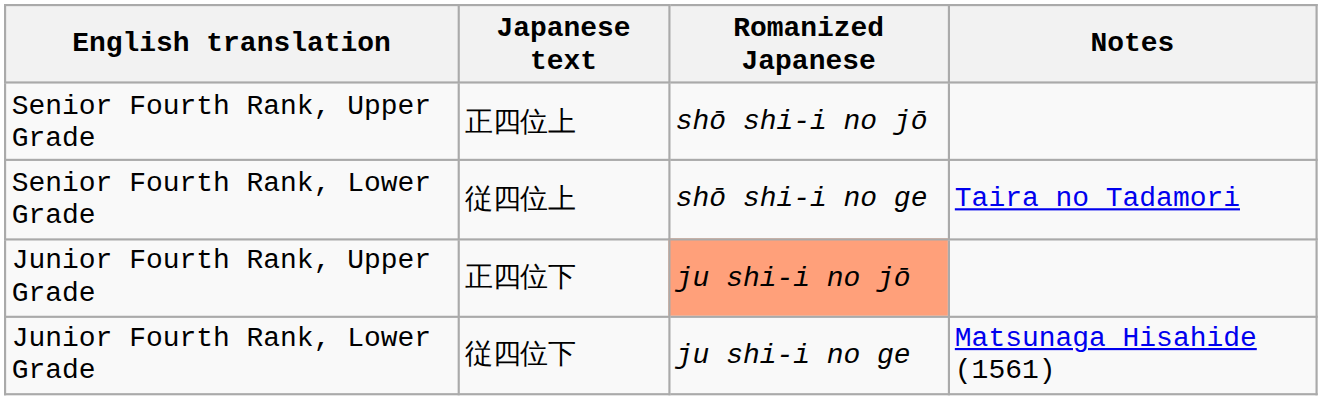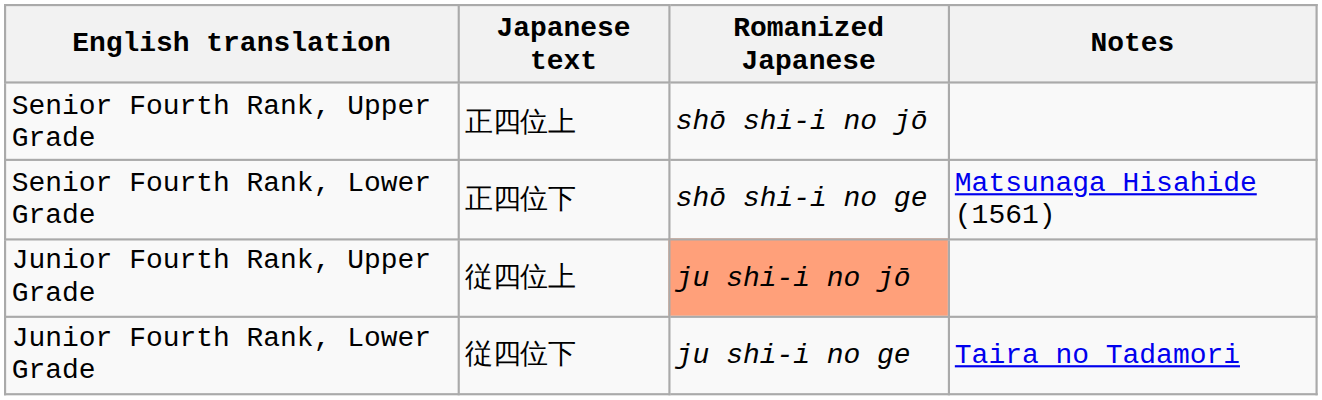Senior Fourth Rank, Lower Grade | Japanese text: 従四位上 -> 正四位下
Senior Fourth Rank, Lower Grade | Notes: Taira no Tadamori -> Matsunaga Hisahide (1561)
Junior Fourth Rank, Upper Grade | Japanese text: 正四位下 -> 従四位上
Junior Fourth Rank, Lower Grade | Notes: Matsunaga Hisahide (1561) -> Taira no Tadamori
